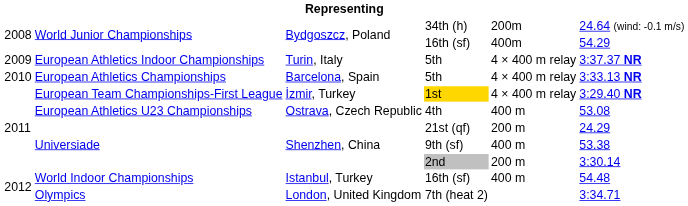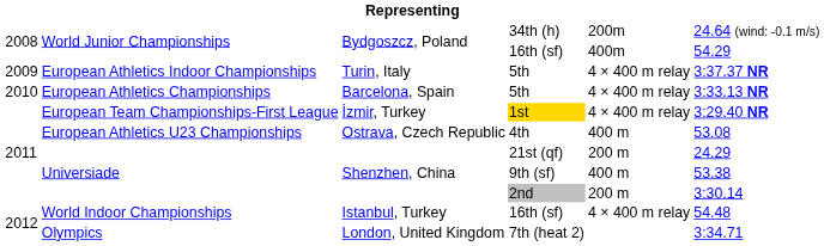World Indoor Championships / 16th (sf) | column 5: 400 m -> 4 × 400 m relay
